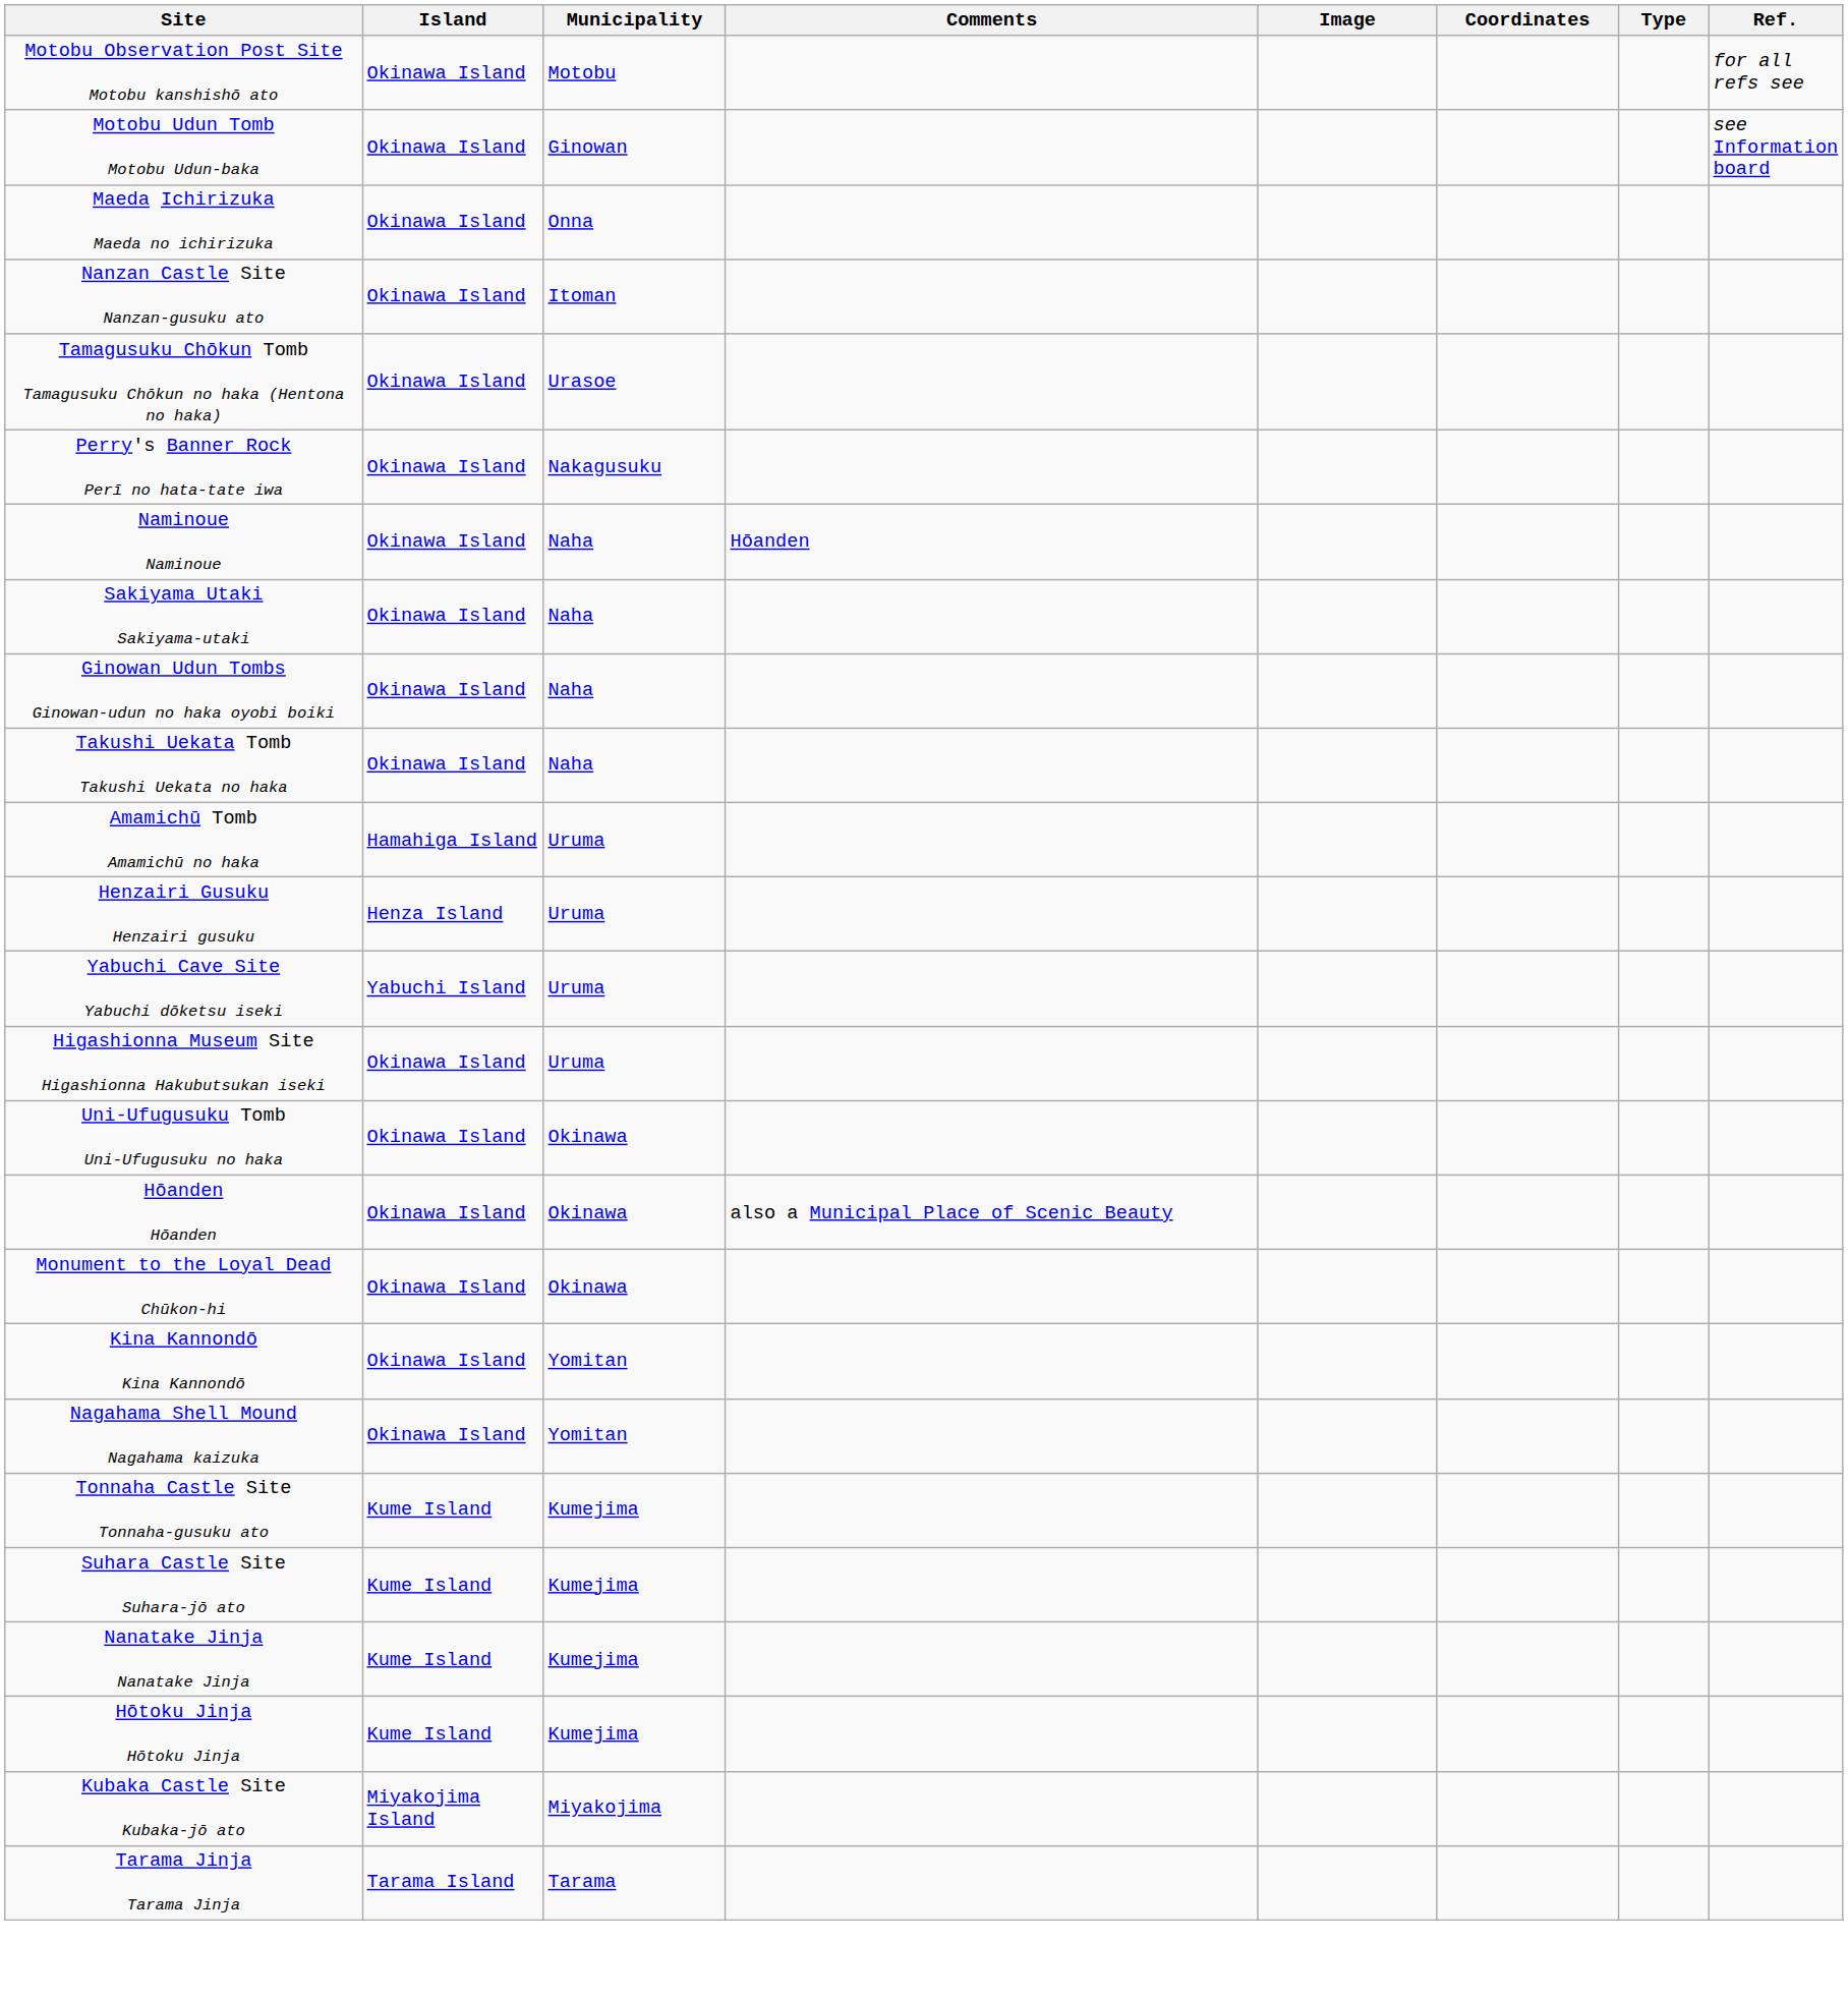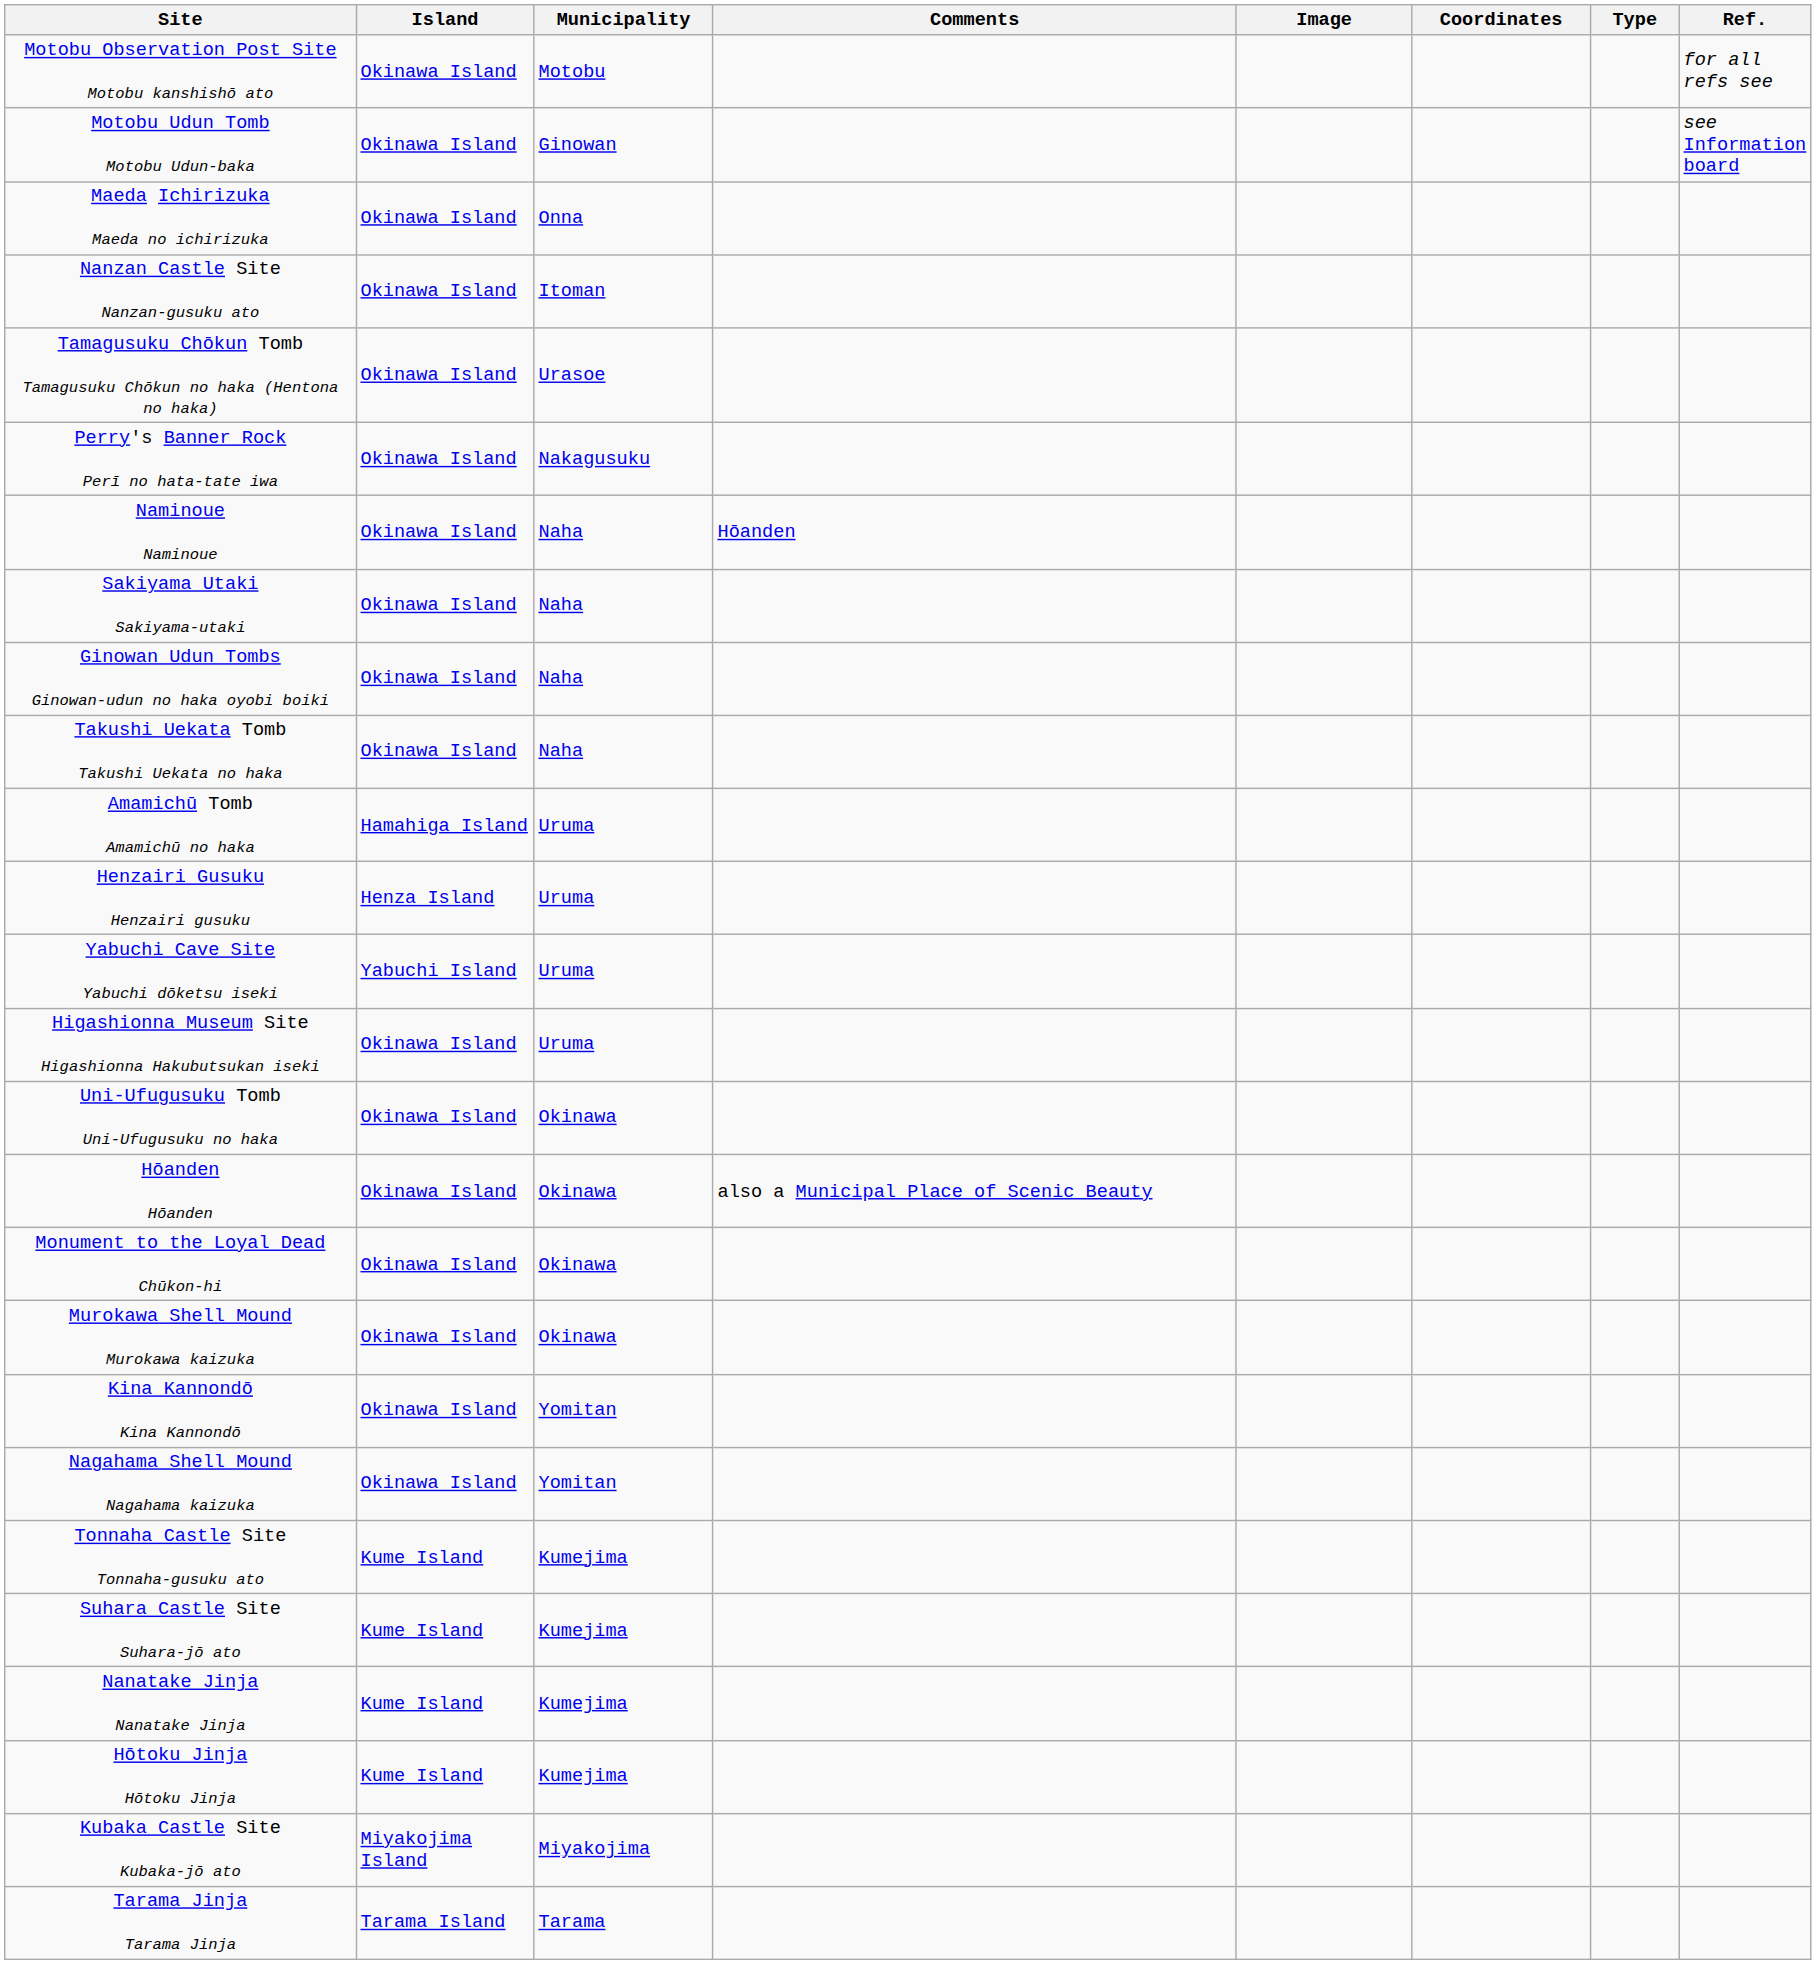+ row: Murokawa Shell Mound Murokawa kaizuka | Okinawa Island | Okinawa
